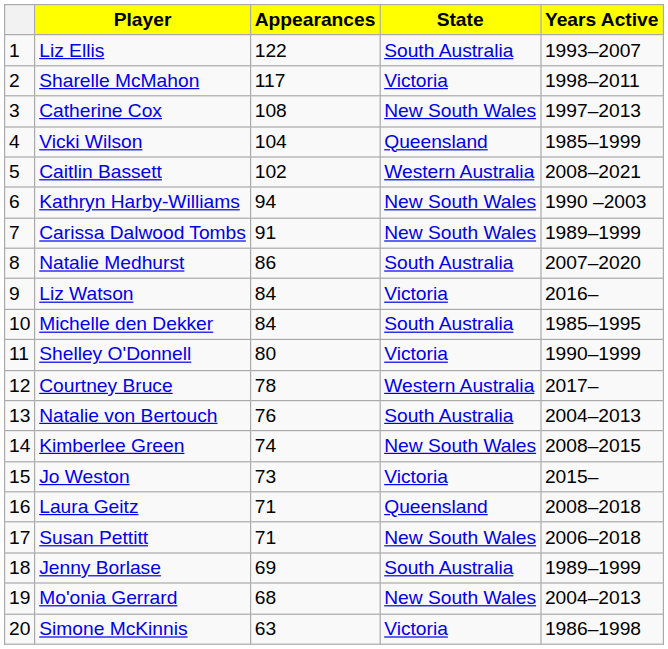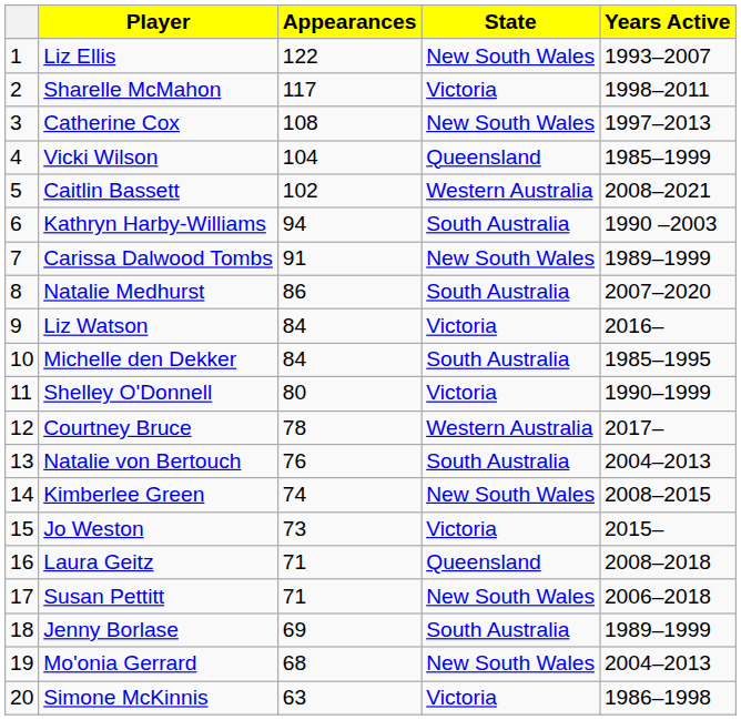Liz Ellis | State: South Australia -> New South Wales
Kathryn Harby-Williams | State: New South Wales -> South Australia
